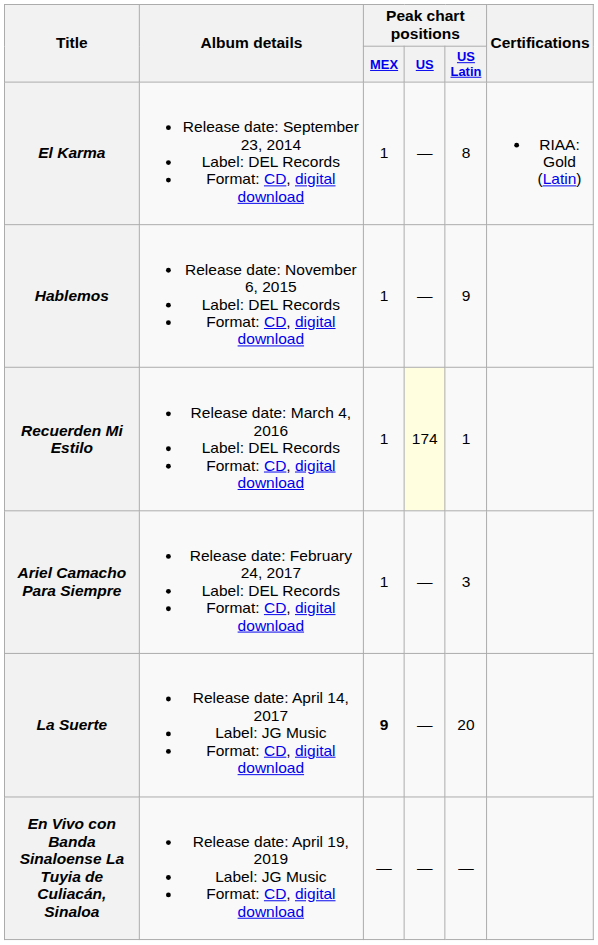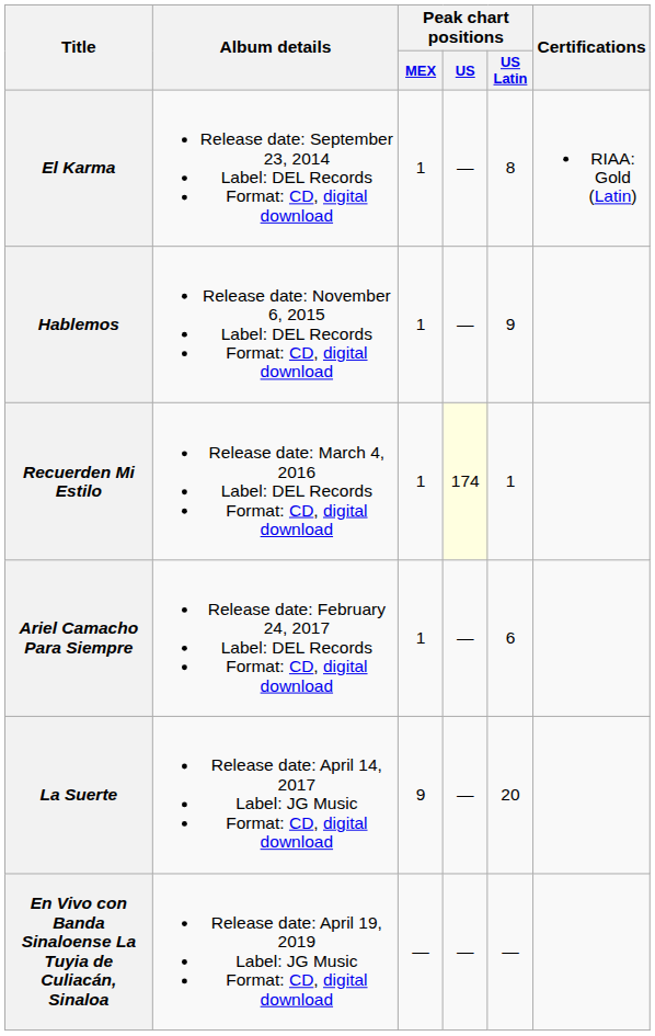Ariel Camacho Para Siempre | Peak chart positions / US Latin: 3 -> 6
La Suerte | Peak chart positions / MEX: bold -> normal
